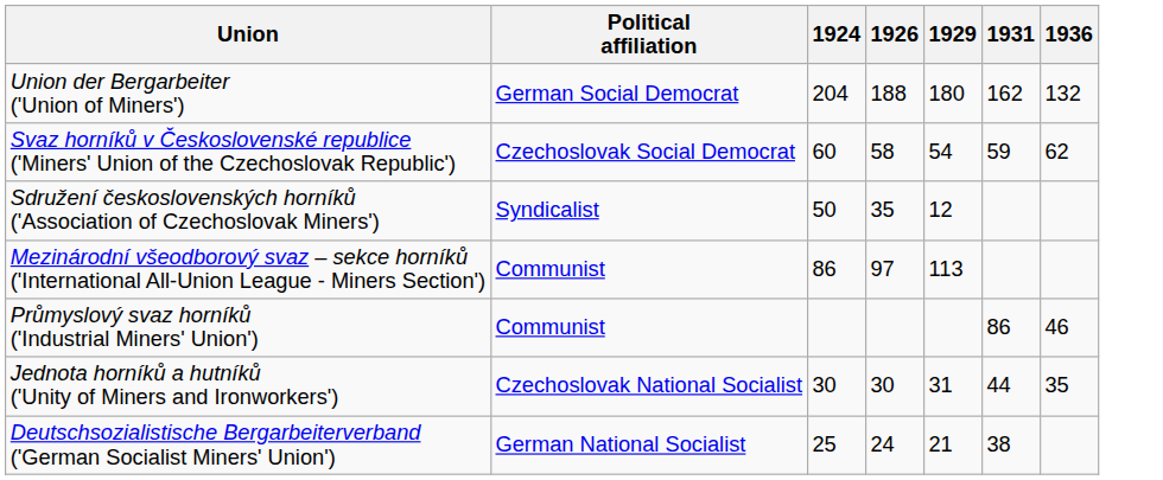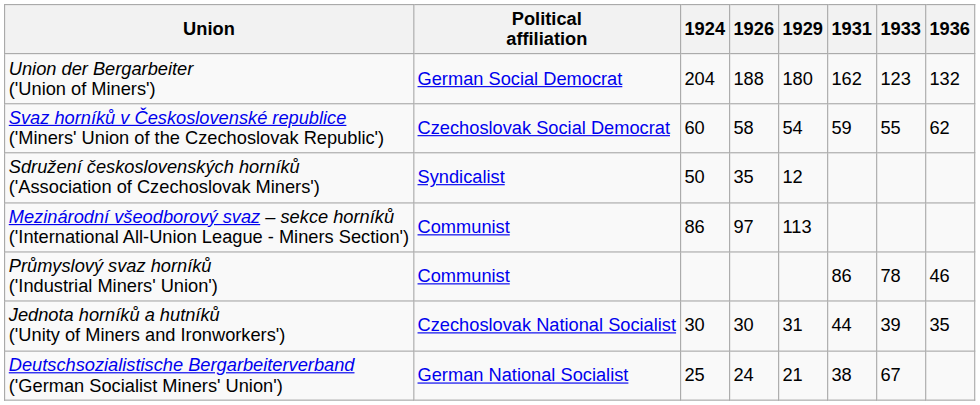+ column: 1933 | 123 | 55 | 78 | 39 | 67
